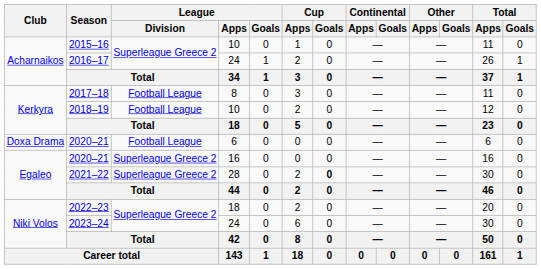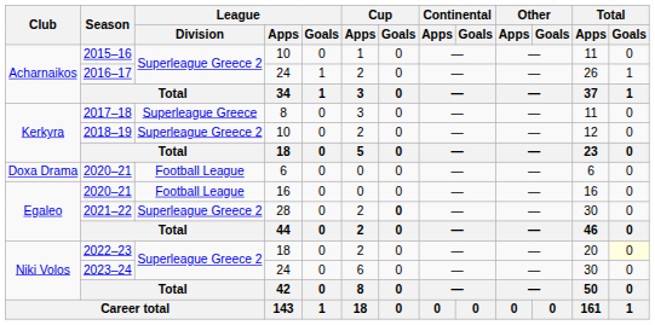2017–18 | League / Division: Football League -> Superleague Greece
2018–19 | League / Division: Football League -> Superleague Greece 2
2020–21 / 16 | League / Division: Superleague Greece 2 -> Football League
2022–23 | Total / Goals: no background -> lightyellow background
